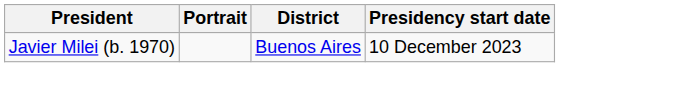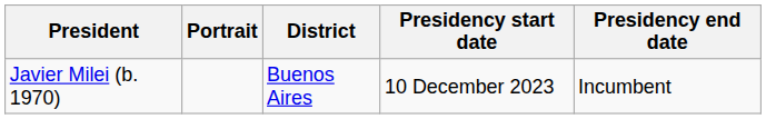+ column: Presidency end date | Incumbent
